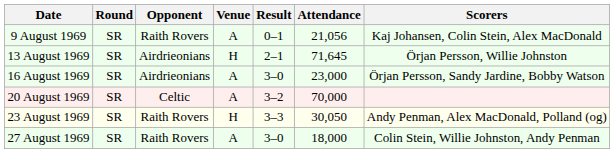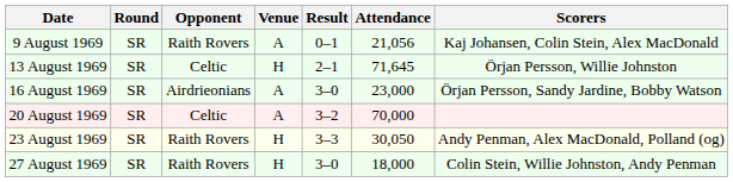13 August 1969 | Opponent: Airdrieonians -> Celtic
27 August 1969 | Venue: A -> H
